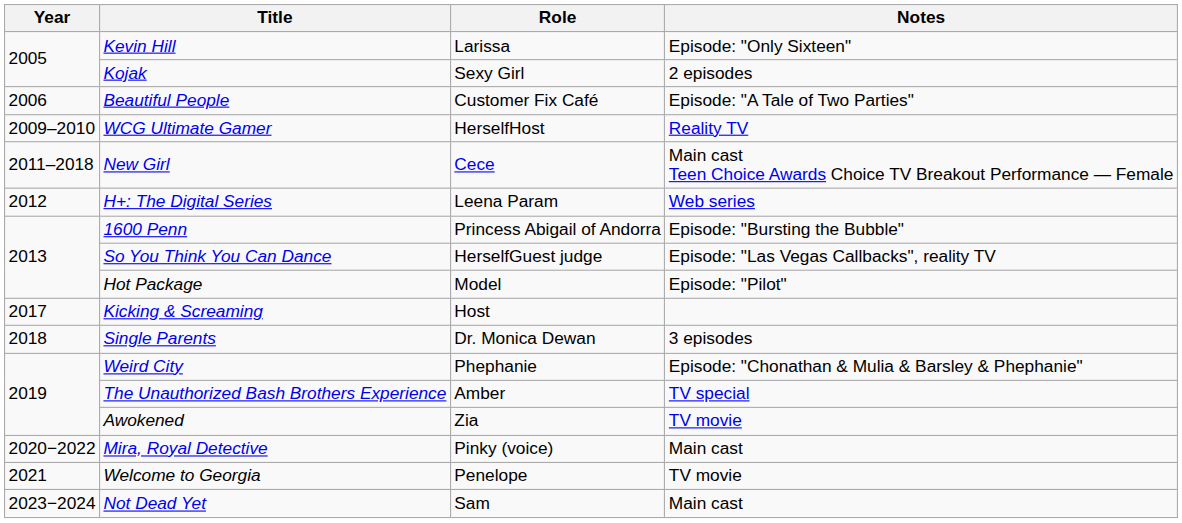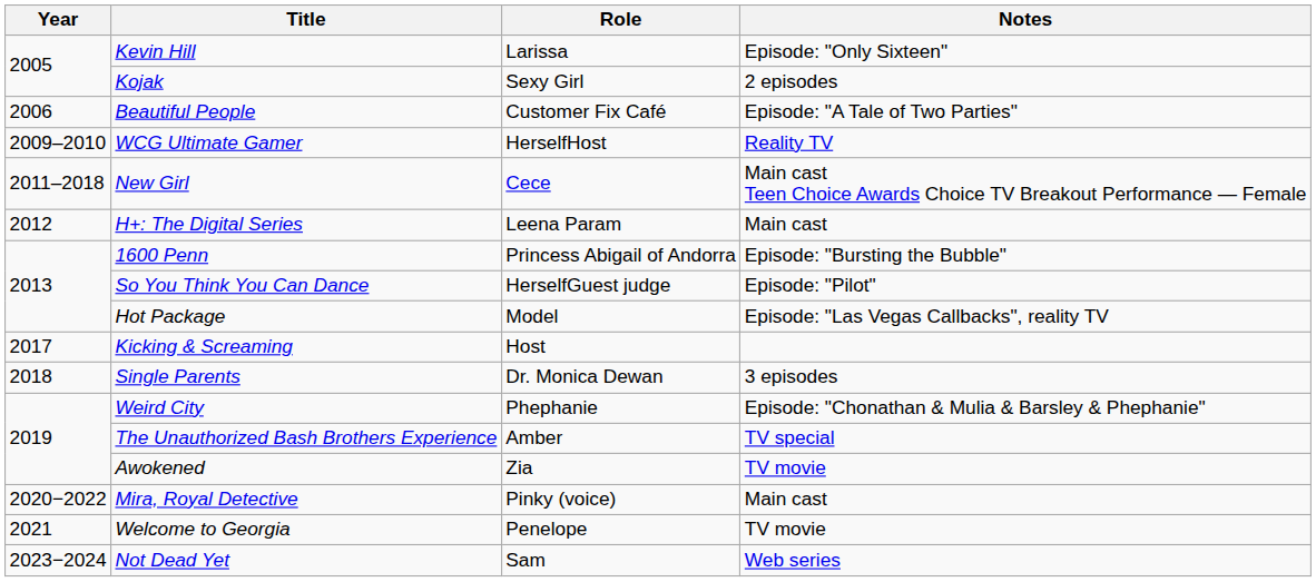H+: The Digital Series | Notes: Web series -> Main cast
So You Think You Can Dance | Notes: Episode: "Las Vegas Callbacks", reality TV -> Episode: "Pilot"
Hot Package | Notes: Episode: "Pilot" -> Episode: "Las Vegas Callbacks", reality TV
Not Dead Yet | Notes: Main cast -> Web series
